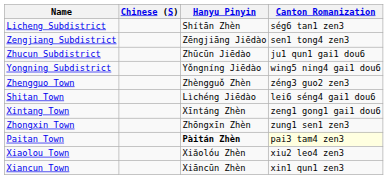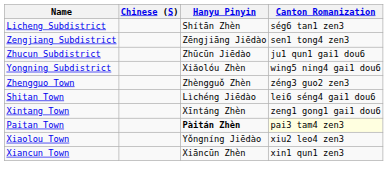Yongning Subdistrict | Hanyu Pinyin: Yǒngníng Jiēdào -> Xiǎolóu Zhèn
- row: Zhongxin Town | Zhōngxīn Zhèn | zung1 sen1 zen3
Xiaolou Town | Hanyu Pinyin: Xiǎolóu Zhèn -> Yǒngníng Jiēdào
